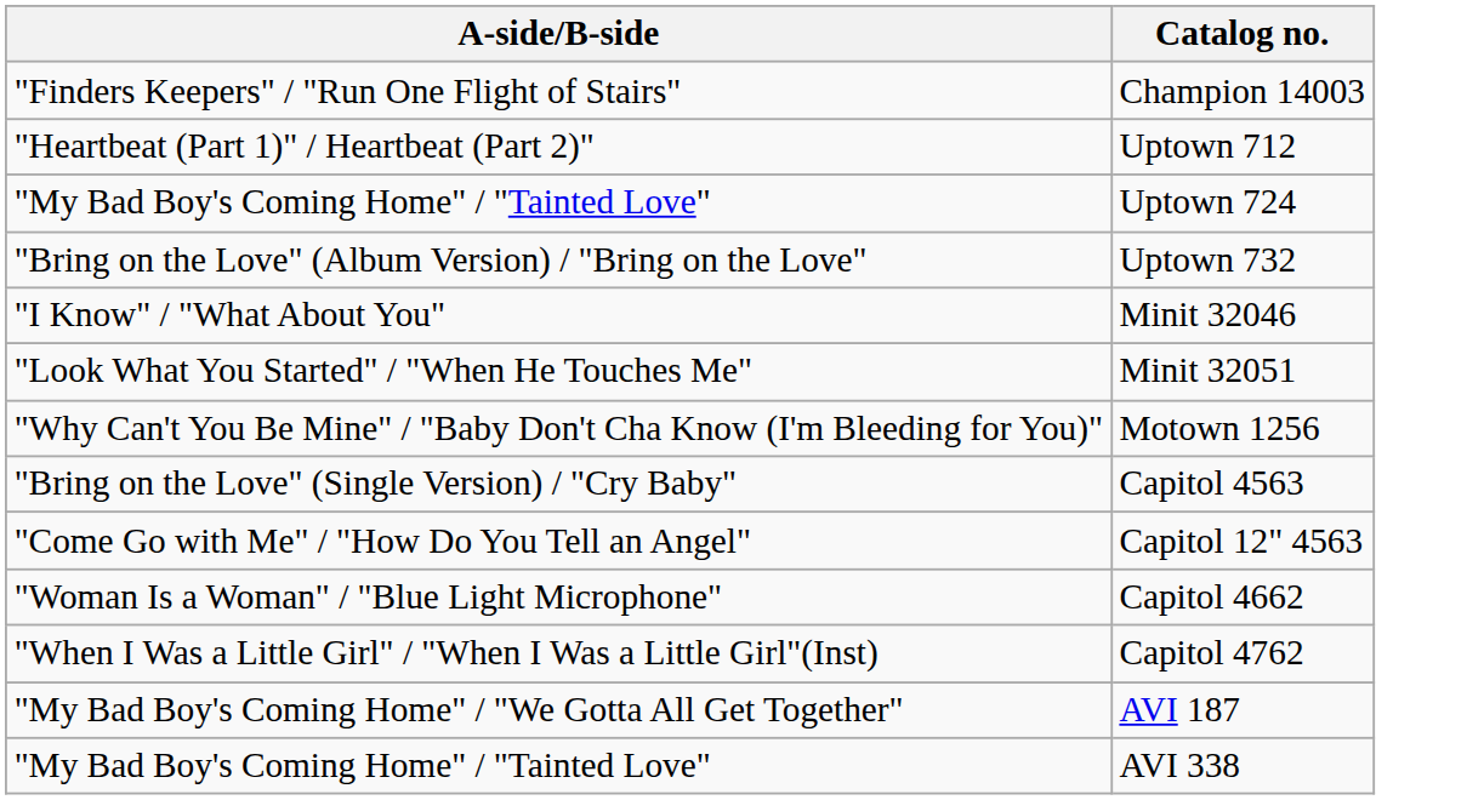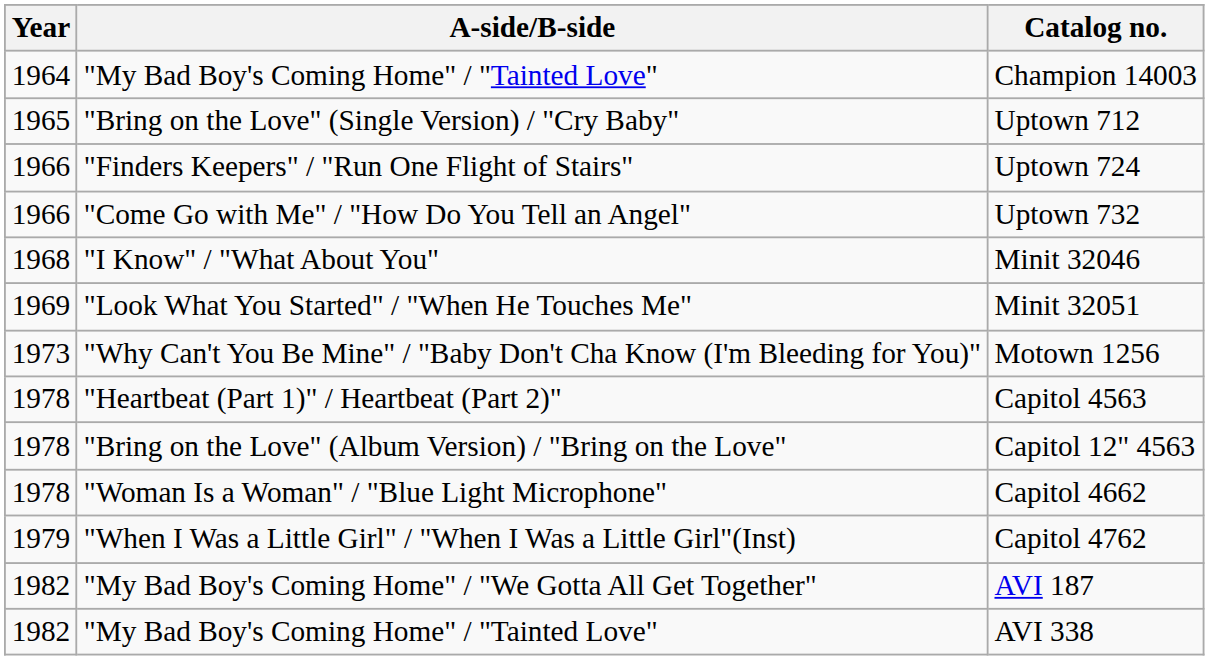+ column: Year | 1964 | 1965 | 1966 | 1966 | 1968 | 1969 | 1973 | 1978 | 1978 | 1978 | 1979 | 1982 | 1982
Champion 14003 | A-side/B-side: "Finders Keepers" / "Run One Flight of Stairs" -> "My Bad Boy's Coming Home" / "Tainted Love"
Uptown 712 | A-side/B-side: "Heartbeat (Part 1)" / Heartbeat (Part 2)" -> "Bring on the Love" (Single Version) / "Cry Baby"
Uptown 724 | A-side/B-side: "My Bad Boy's Coming Home" / "Tainted Love" -> "Finders Keepers" / "Run One Flight of Stairs"
Uptown 732 | A-side/B-side: "Bring on the Love" (Album Version) / "Bring on the Love" -> "Come Go with Me" / "How Do You Tell an Angel"
Capitol 4563 | A-side/B-side: "Bring on the Love" (Single Version) / "Cry Baby" -> "Heartbeat (Part 1)" / Heartbeat (Part 2)"
Capitol 12" 4563 | A-side/B-side: "Come Go with Me" / "How Do You Tell an Angel" -> "Bring on the Love" (Album Version) / "Bring on the Love"
